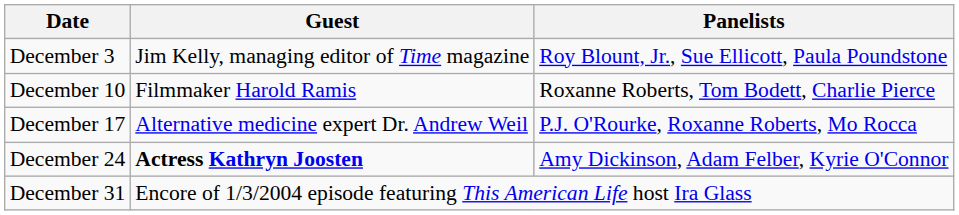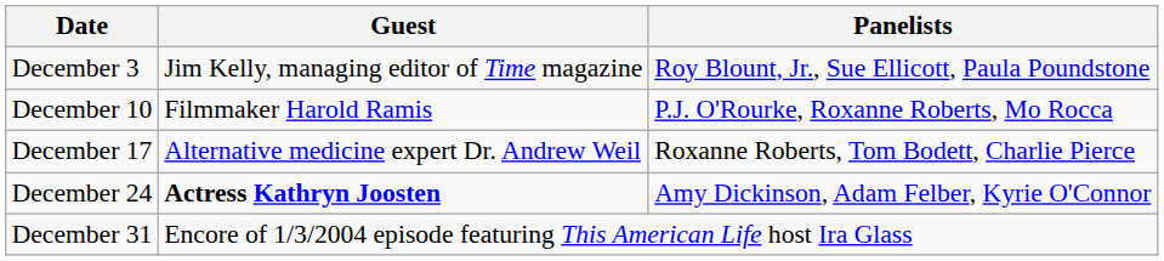December 10 | Panelists: Roxanne Roberts, Tom Bodett, Charlie Pierce -> P.J. O'Rourke, Roxanne Roberts, Mo Rocca
December 17 | Panelists: P.J. O'Rourke, Roxanne Roberts, Mo Rocca -> Roxanne Roberts, Tom Bodett, Charlie Pierce
